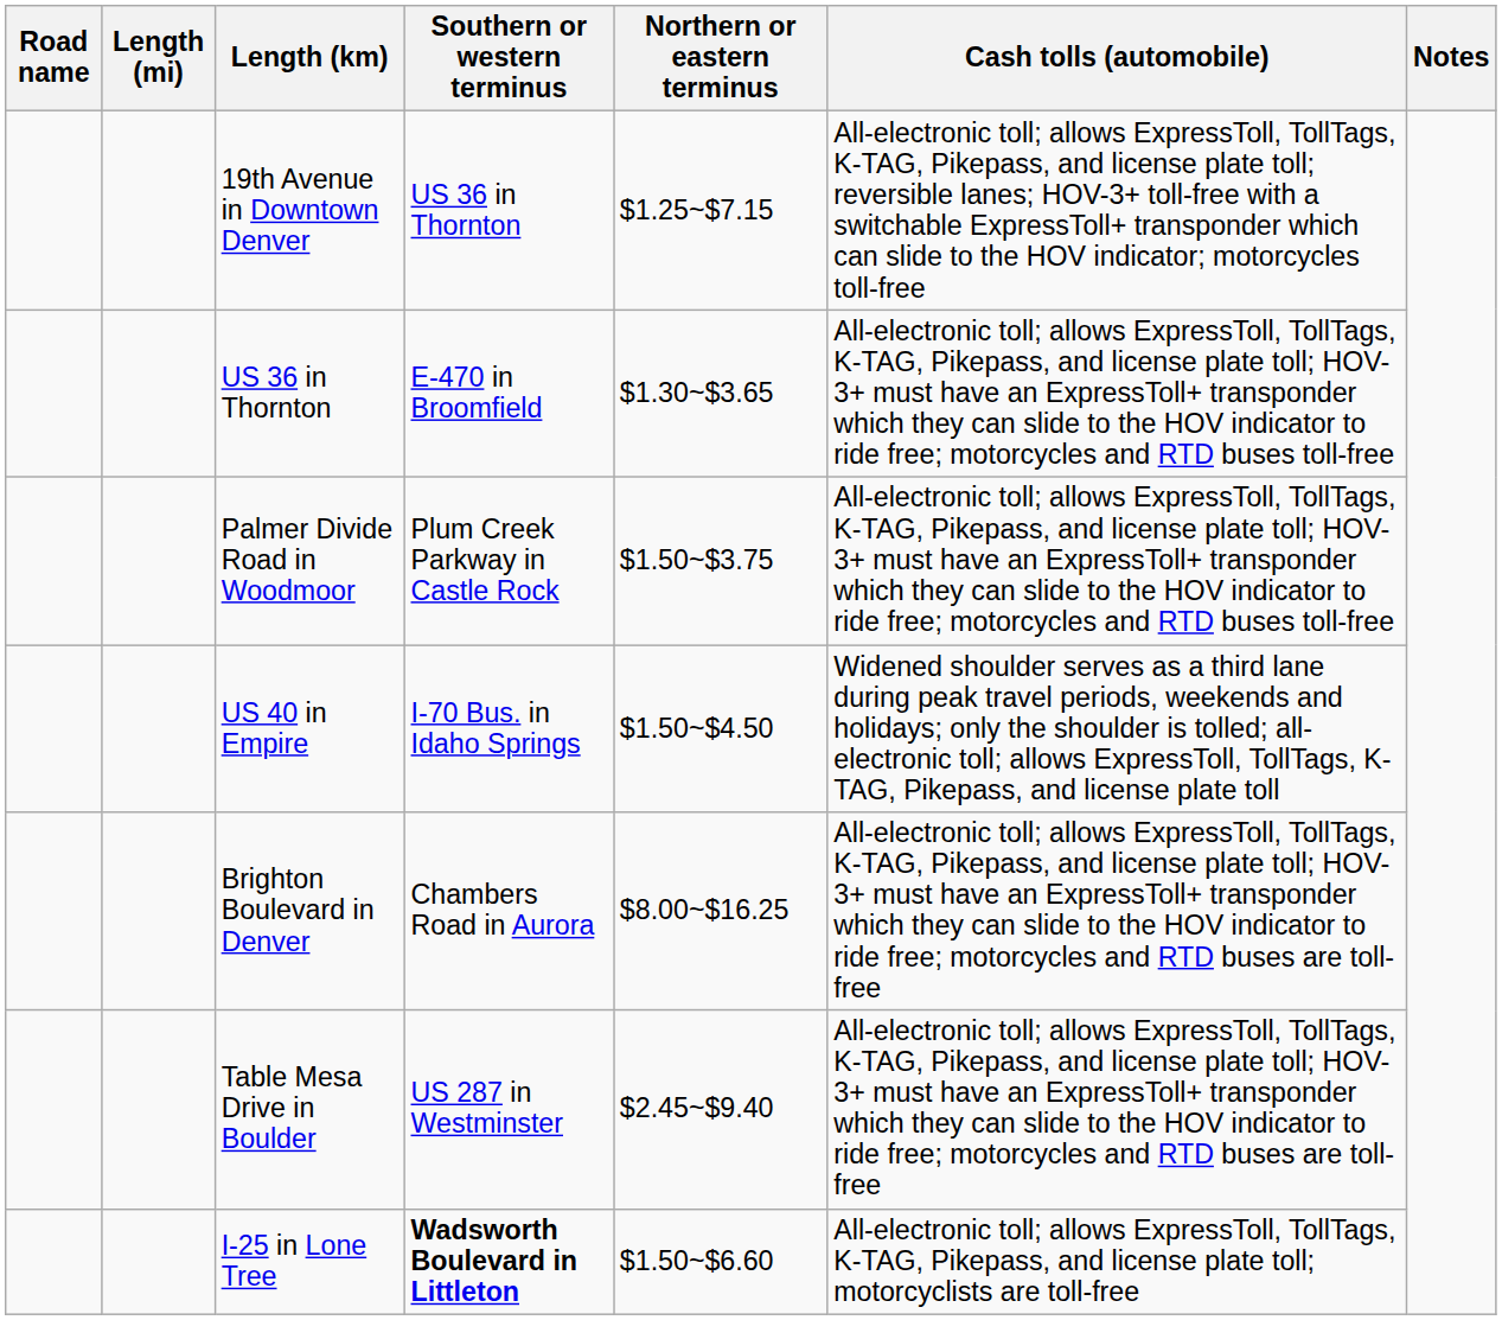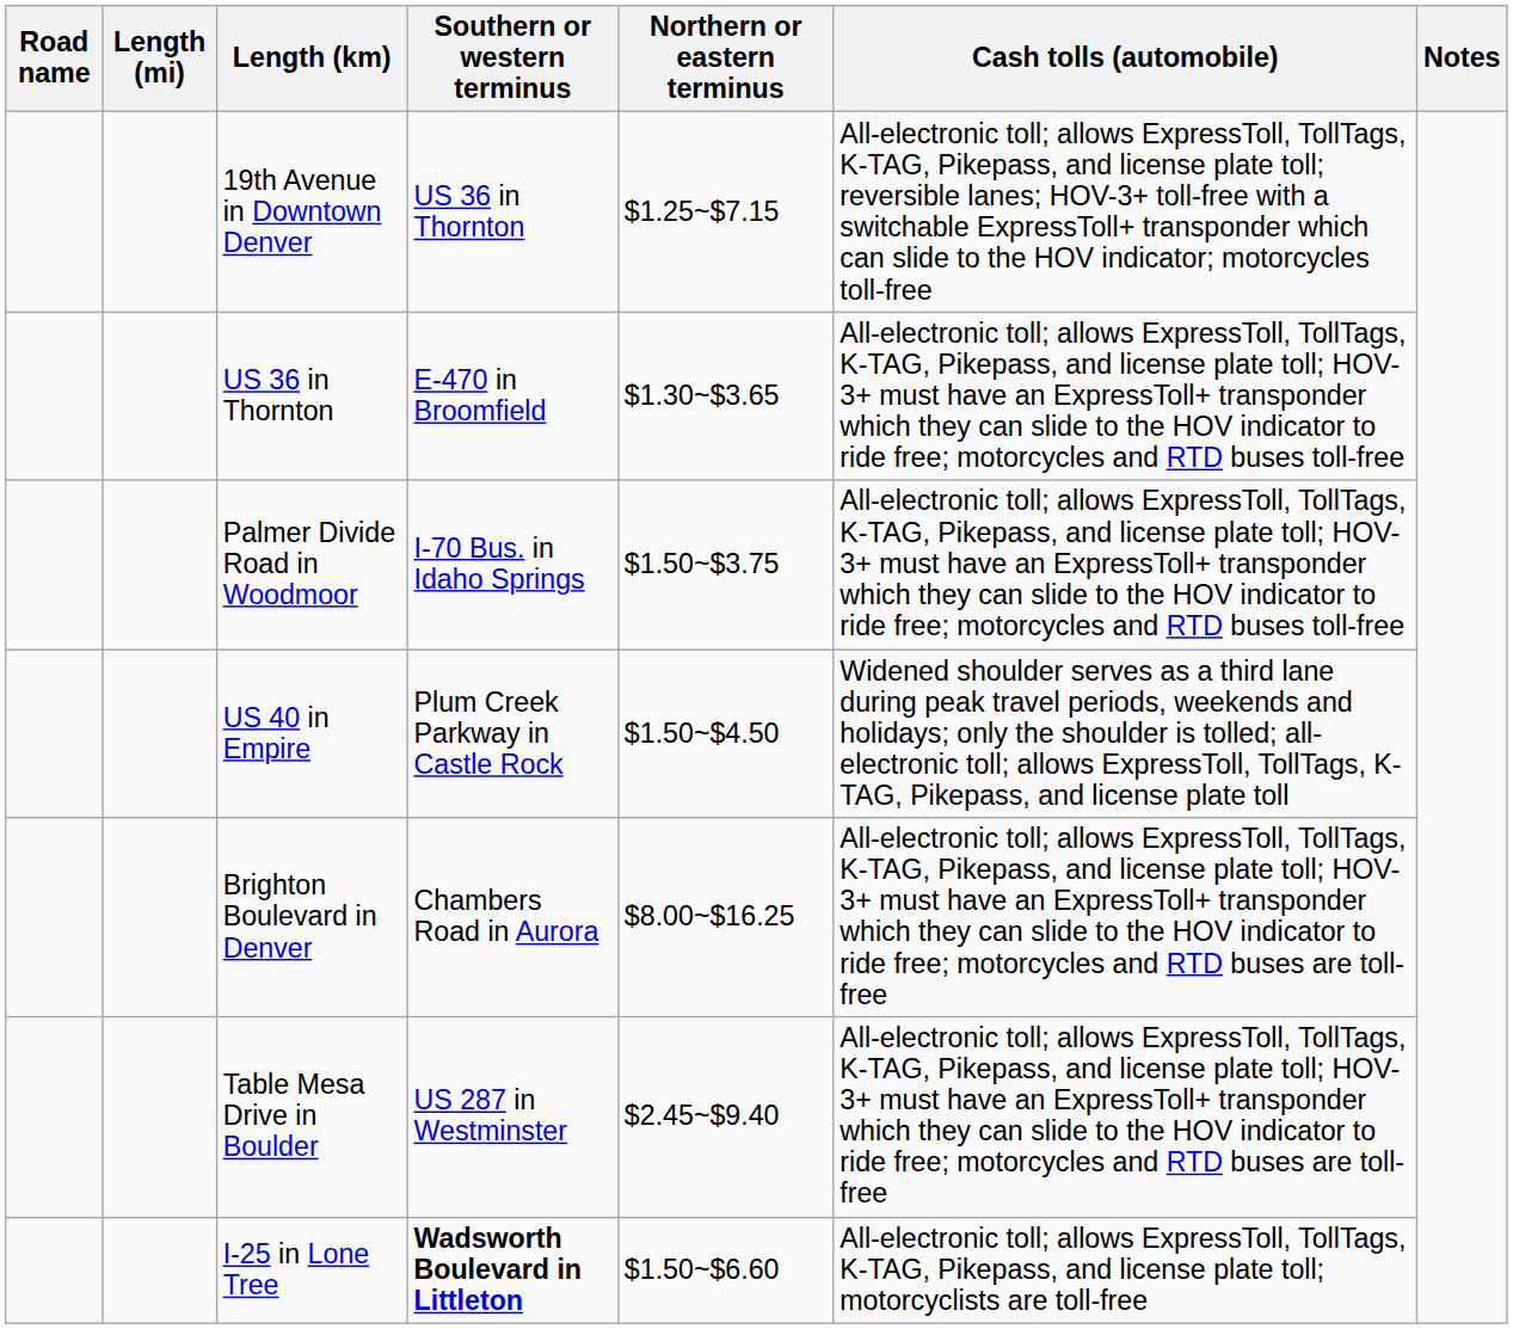Palmer Divide Road in Woodmoor | Southern or western terminus: Plum Creek Parkway in Castle Rock -> I-70 Bus. in Idaho Springs
US 40 in Empire | Southern or western terminus: I-70 Bus. in Idaho Springs -> Plum Creek Parkway in Castle Rock
